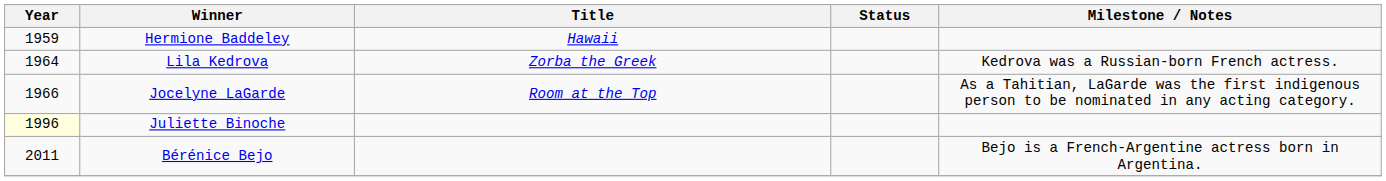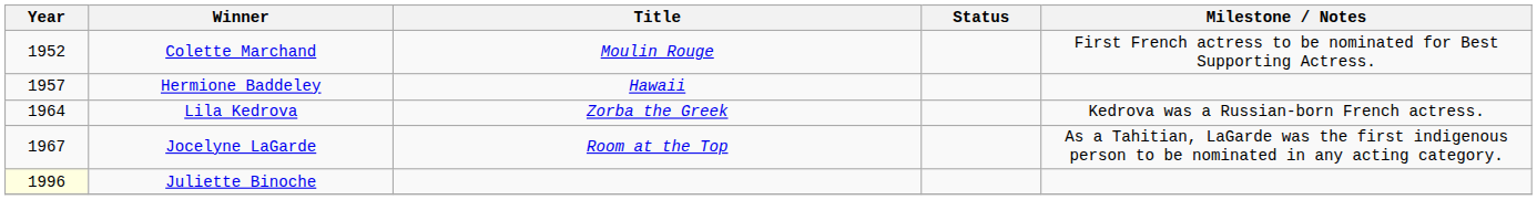+ row: 1952 | Colette Marchand | Moulin Rouge | First French actress to be nominated for Best Supporting Actress.
Hermione Baddeley | Year: 1959 -> 1957
Jocelyne LaGarde | Year: 1966 -> 1967
- row: 2011 | Bérénice Bejo | Bejo is a French-Argentine actress born in Argentina.
